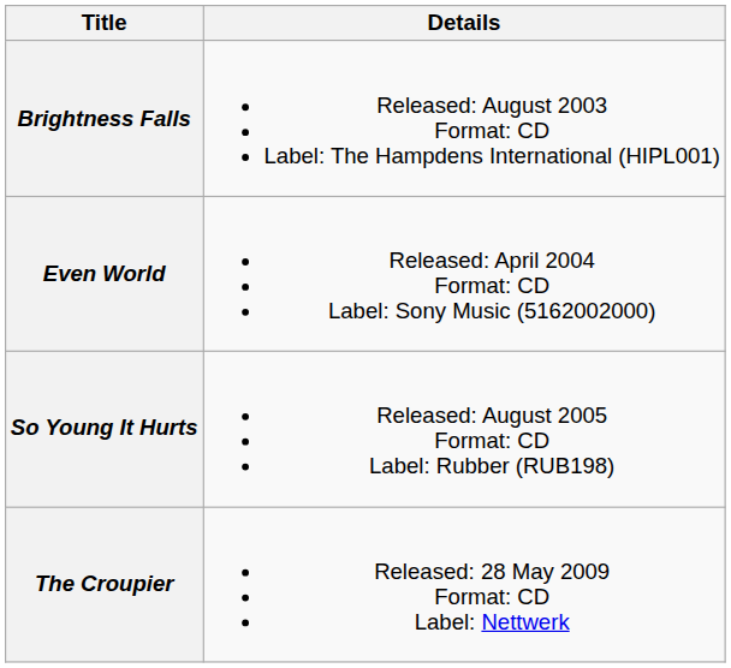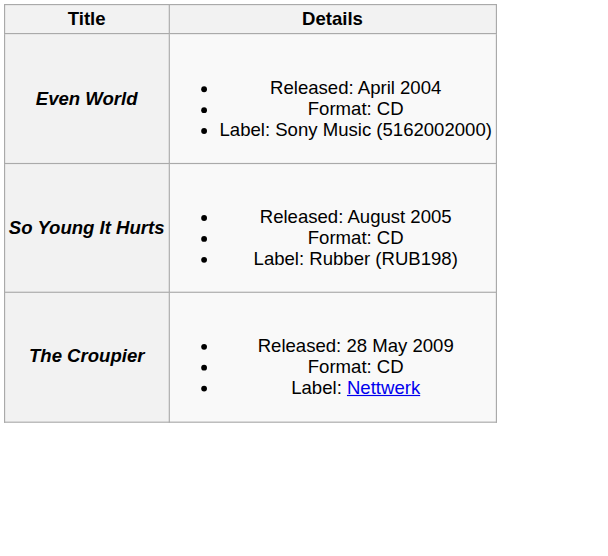- row: Brightness Falls | Released: August 2003 Format: CD Label: The Hampdens International (HIPL001)
